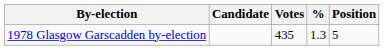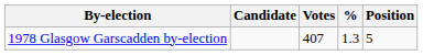1978 Glasgow Garscadden by-election | Votes: 435 -> 407
